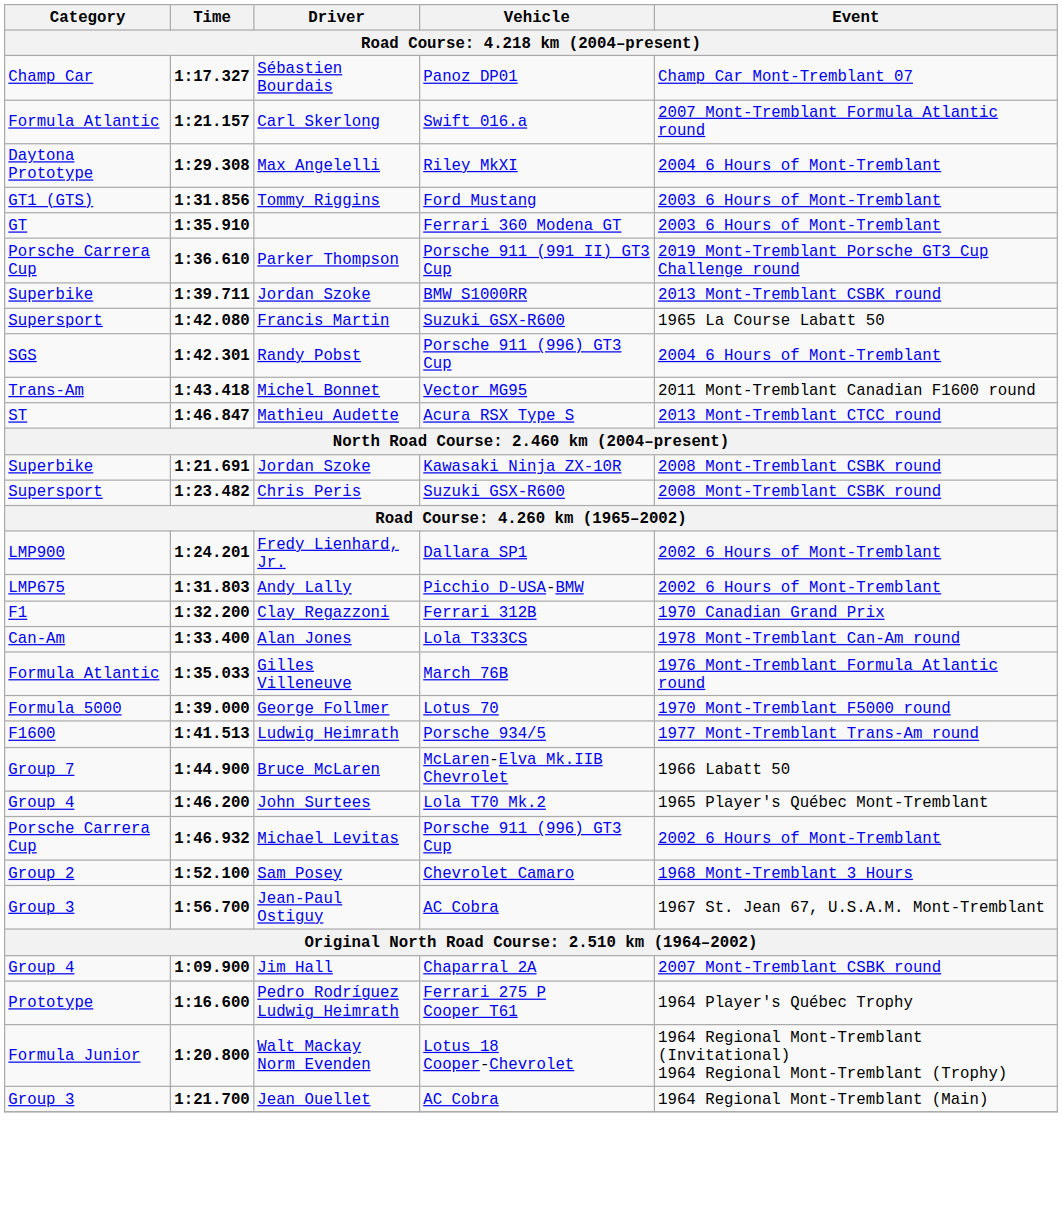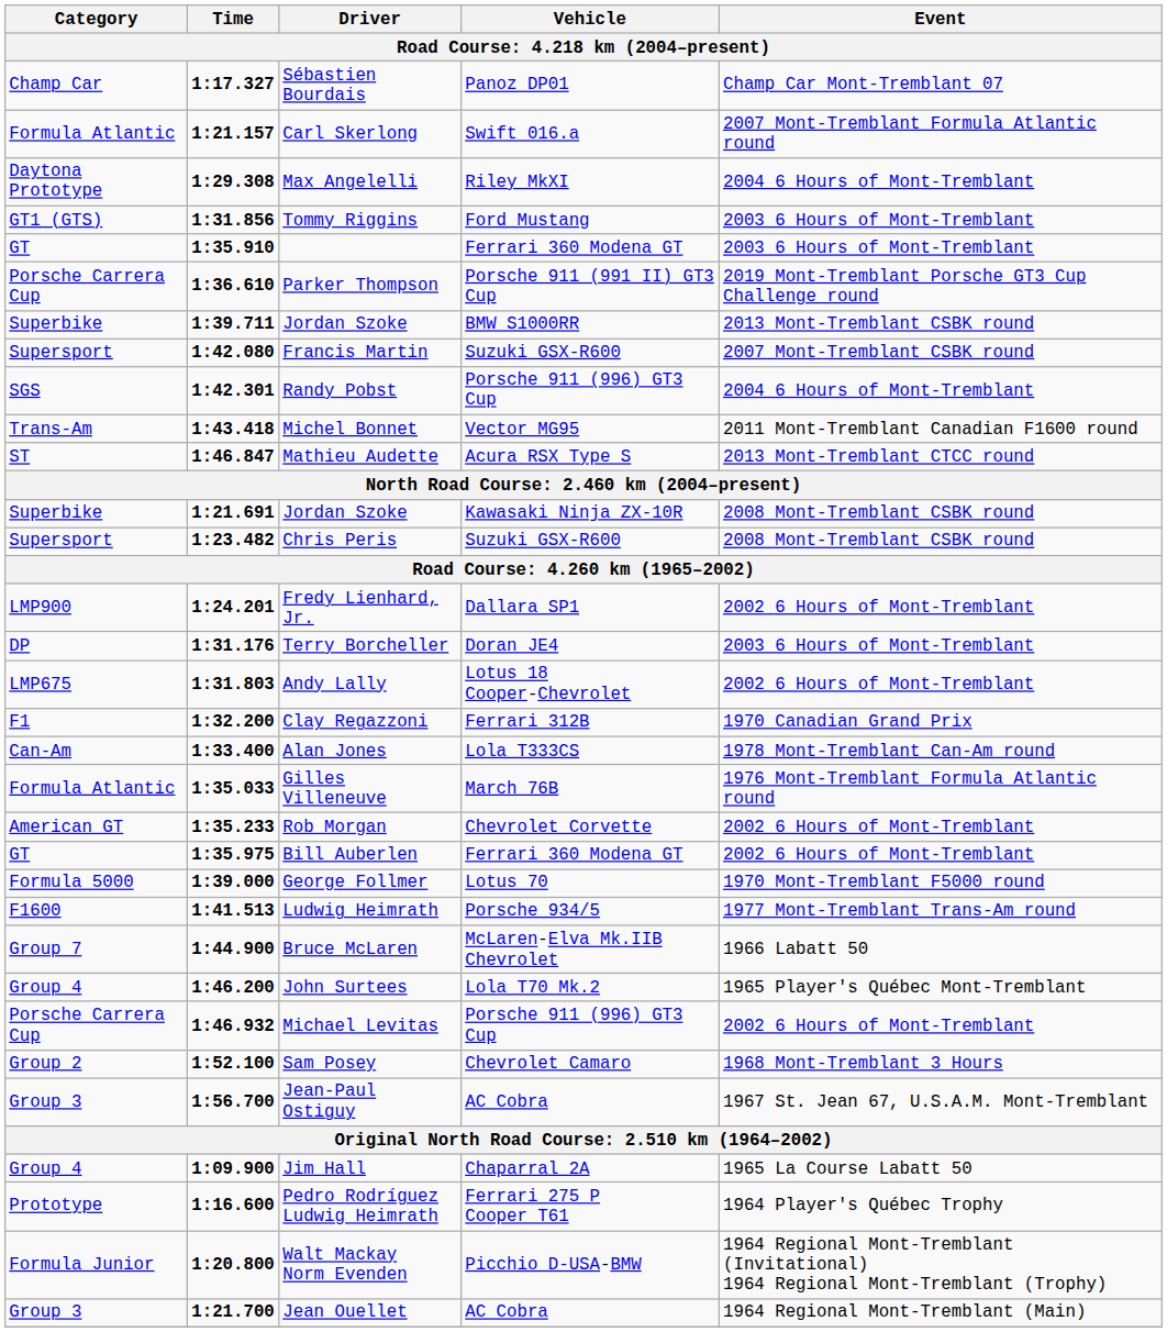Francis Martin | Event: 1965 La Course Labatt 50 -> 2007 Mont-Tremblant CSBK round
+ row: DP | 1:31.176 | Terry Borcheller | Doran JE4 | 2003 6 Hours of Mont-Tremblant
Andy Lally | Vehicle: Picchio D-USA-BMW -> Lotus 18 Cooper-Chevrolet
+ row: American GT | 1:35.233 | Rob Morgan | Chevrolet Corvette | 2002 6 Hours of Mont-Tremblant
+ row: GT | 1:35.975 | Bill Auberlen | Ferrari 360 Modena GT | 2002 6 Hours of Mont-Tremblant
Jim Hall | Event: 2007 Mont-Tremblant CSBK round -> 1965 La Course Labatt 50
Walt Mackay Norm Evenden | Vehicle: Lotus 18 Cooper-Chevrolet -> Picchio D-USA-BMW
